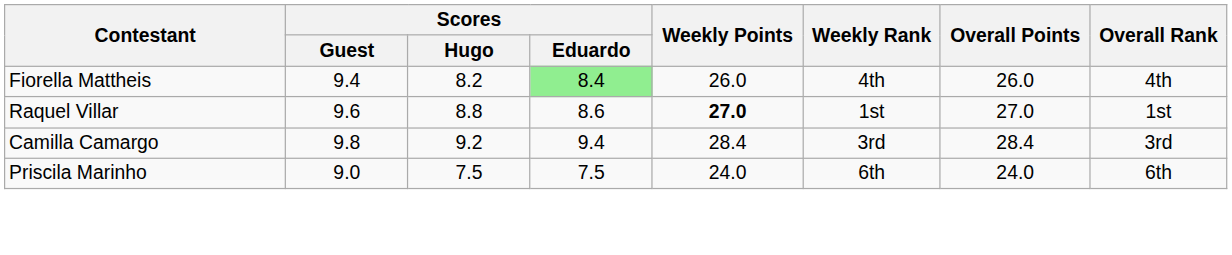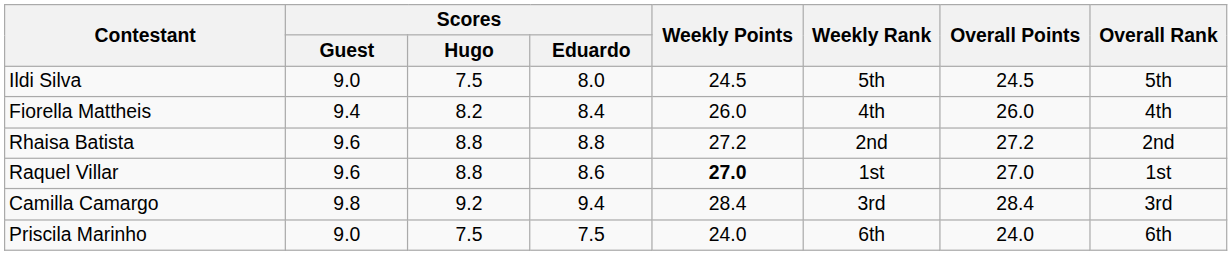+ row: Ildi Silva | 9.0 | 7.5 | 8.0 | 24.5 | 5th | 24.5 | 5th
Fiorella Mattheis | Scores / Eduardo: lightgreen background -> no background
+ row: Rhaisa Batista | 9.6 | 8.8 | 8.8 | 27.2 | 2nd | 27.2 | 2nd
